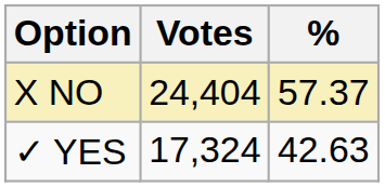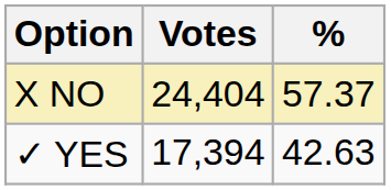✓ YES | Votes: 17,324 -> 17,394
